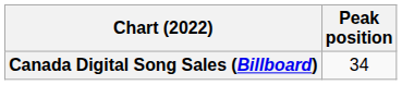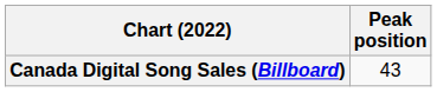Canada Digital Song Sales (Billboard) | Peak position: 34 -> 43
